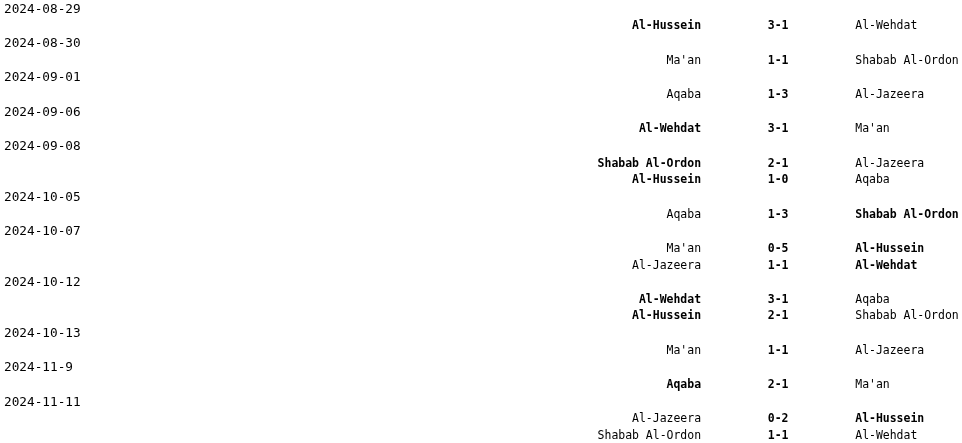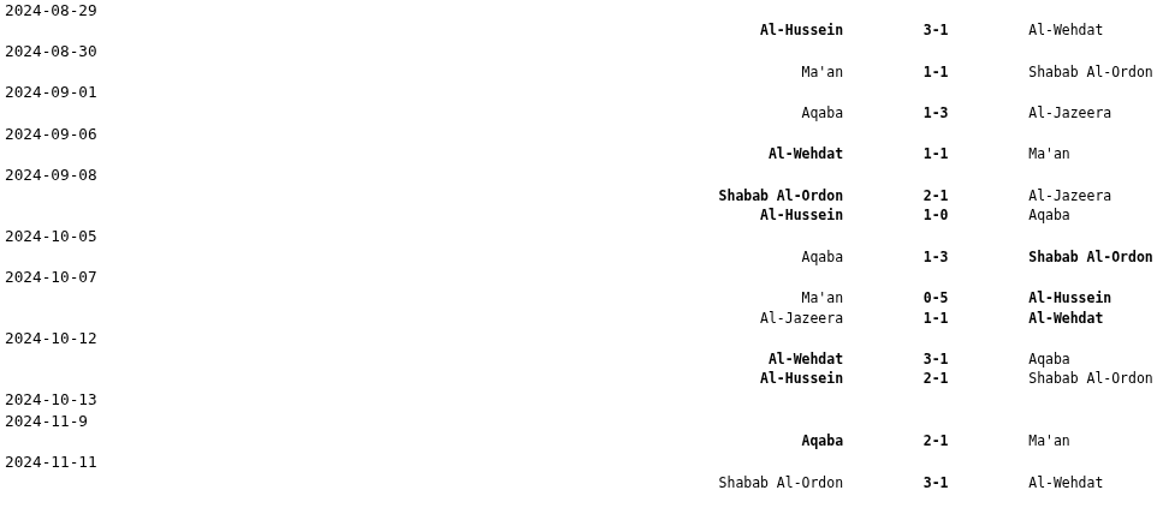Al-Wehdat / Ma'an | column 2: 3-1 -> 1-1
- row: Ma'an | 1-1 | Al-Jazeera
- row: Al-Jazeera | 0-2 | Al-Hussein
Shabab Al-Ordon / Al-Wehdat | column 2: 1-1 -> 3-1
